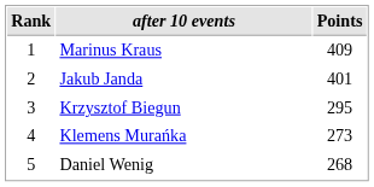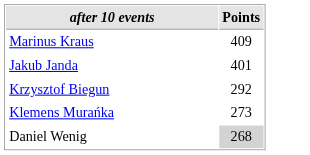- column: Rank | 1 | 2 | 3 | 4 | 5
Krzysztof Biegun | Points: 295 -> 292
Daniel Wenig | Points: no background -> lightgrey background
